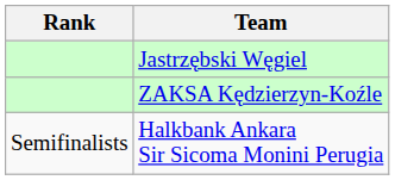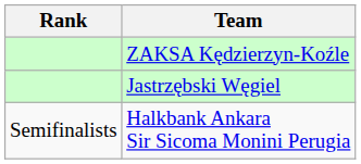rows swapped: ZAKSA Kędzierzyn-Koźle <-> Jastrzębski Węgiel
